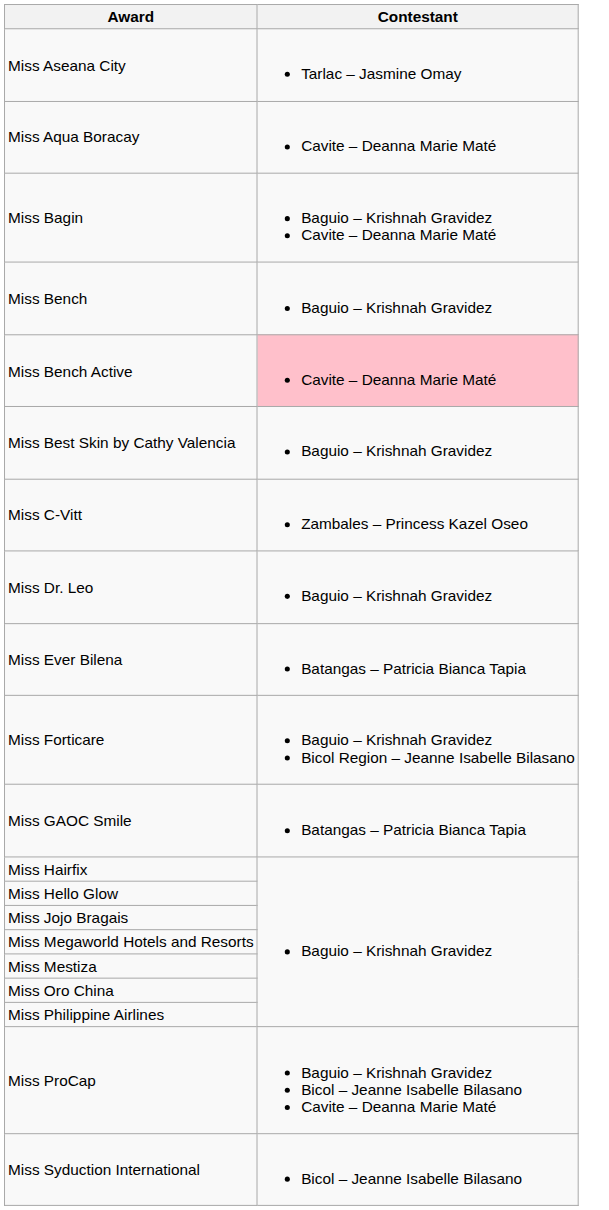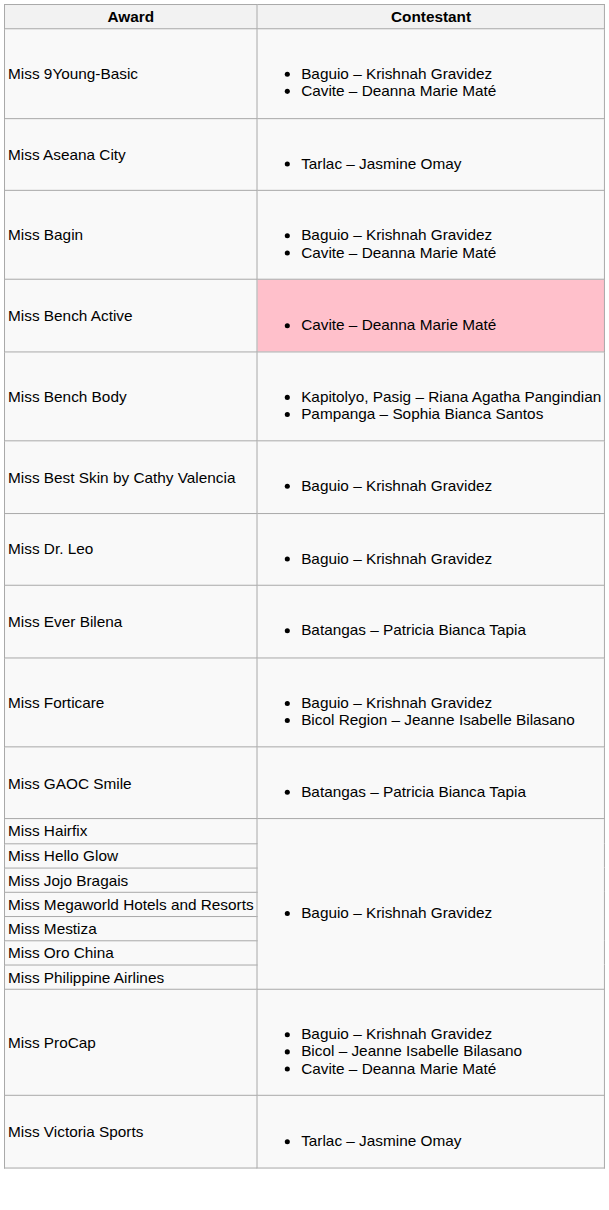+ row: Miss 9Young-Basic | Baguio – Krishnah Gravidez Cavite – Deanna Marie Maté
- row: Miss Aqua Boracay | Cavite – Deanna Marie Maté
- row: Miss Bench | Baguio – Krishnah Gravidez
+ row: Miss Bench Body | Kapitolyo, Pasig – Riana Agatha Pangindian Pampanga – Sophia Bianca Santos
- row: Miss C-Vitt | Zambales – Princess Kazel Oseo
- row: Miss Syduction International | Bicol – Jeanne Isabelle Bilasano
+ row: Miss Victoria Sports | Tarlac – Jasmine Omay
